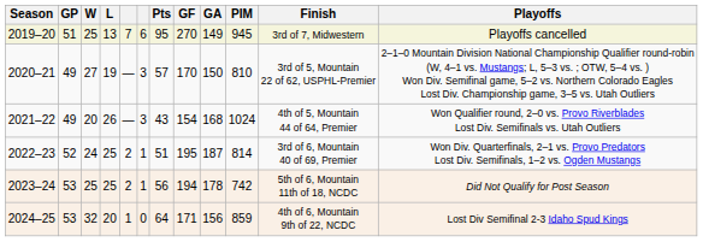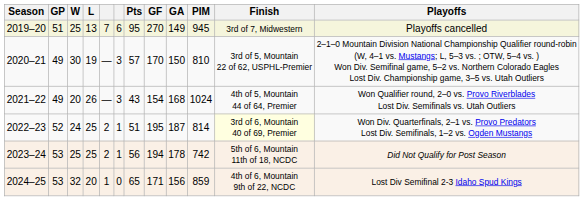2020–21 | W: 27 -> 30
2022–23 | Finish: no background -> lightyellow background
2024–25 | Pts: 64 -> 65
